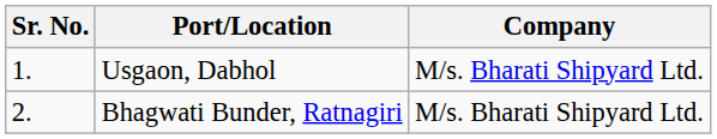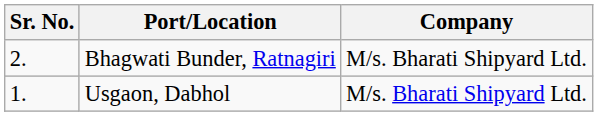rows swapped: Usgaon, Dabhol <-> Bhagwati Bunder, Ratnagiri
